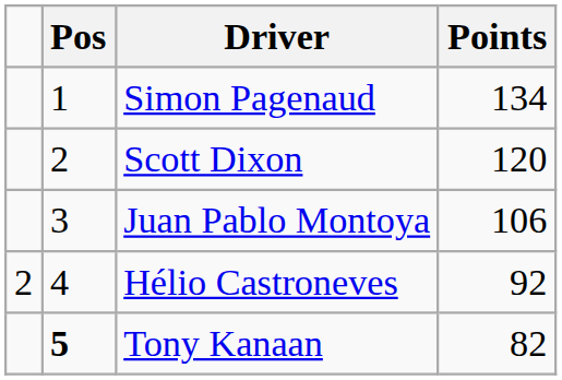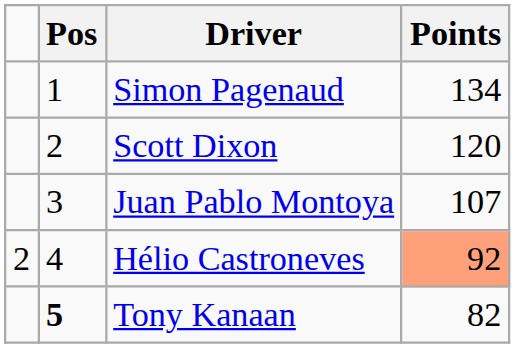Juan Pablo Montoya | Points: 106 -> 107
Hélio Castroneves | Points: no background -> lightsalmon background
